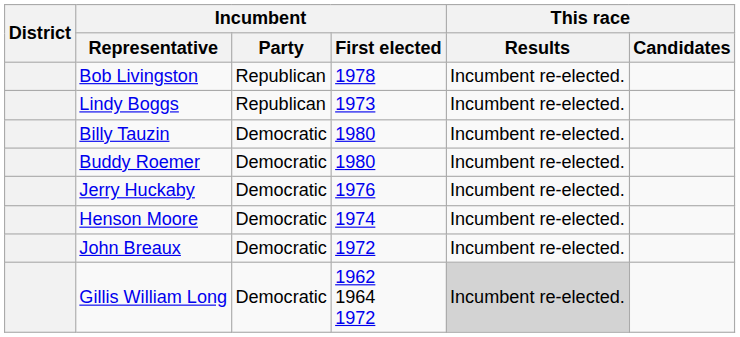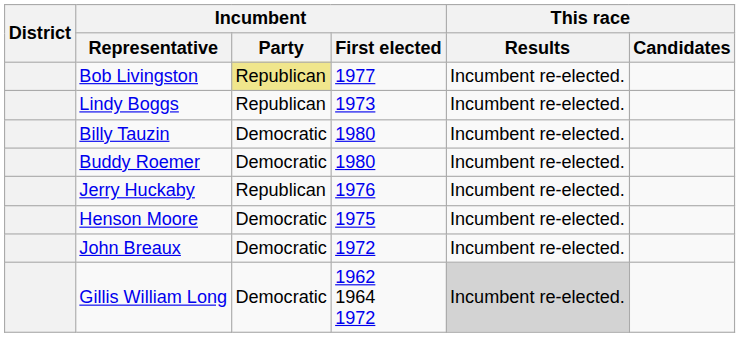Bob Livingston | Incumbent / Party: no background -> khaki background
Bob Livingston | Incumbent / First elected: 1978 -> 1977
Jerry Huckaby | Incumbent / Party: Democratic -> Republican
Henson Moore | Incumbent / First elected: 1974 -> 1975
